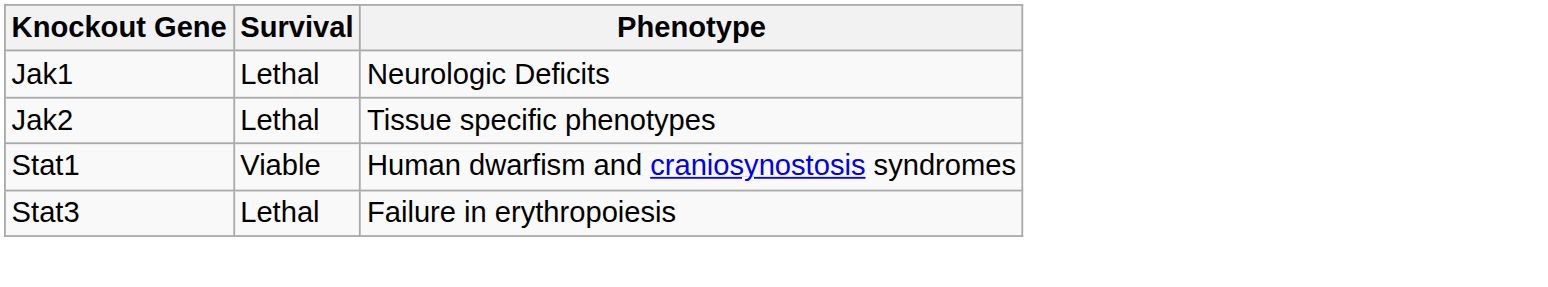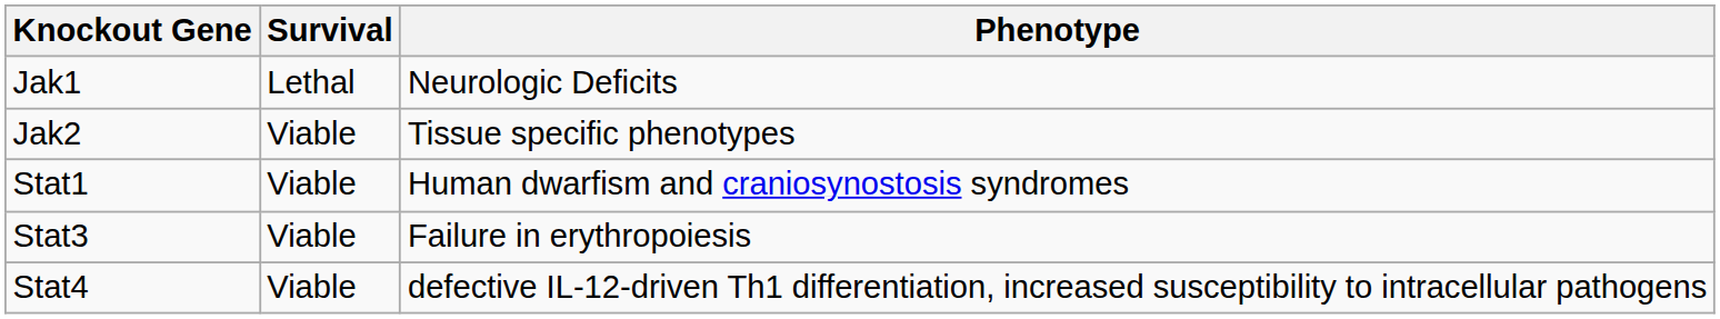Jak2 | Survival: Lethal -> Viable
Stat3 | Survival: Lethal -> Viable
+ row: Stat4 | Viable | defective IL-12-driven Th1 differentiation, increased susceptibility to intracellular pathogens
